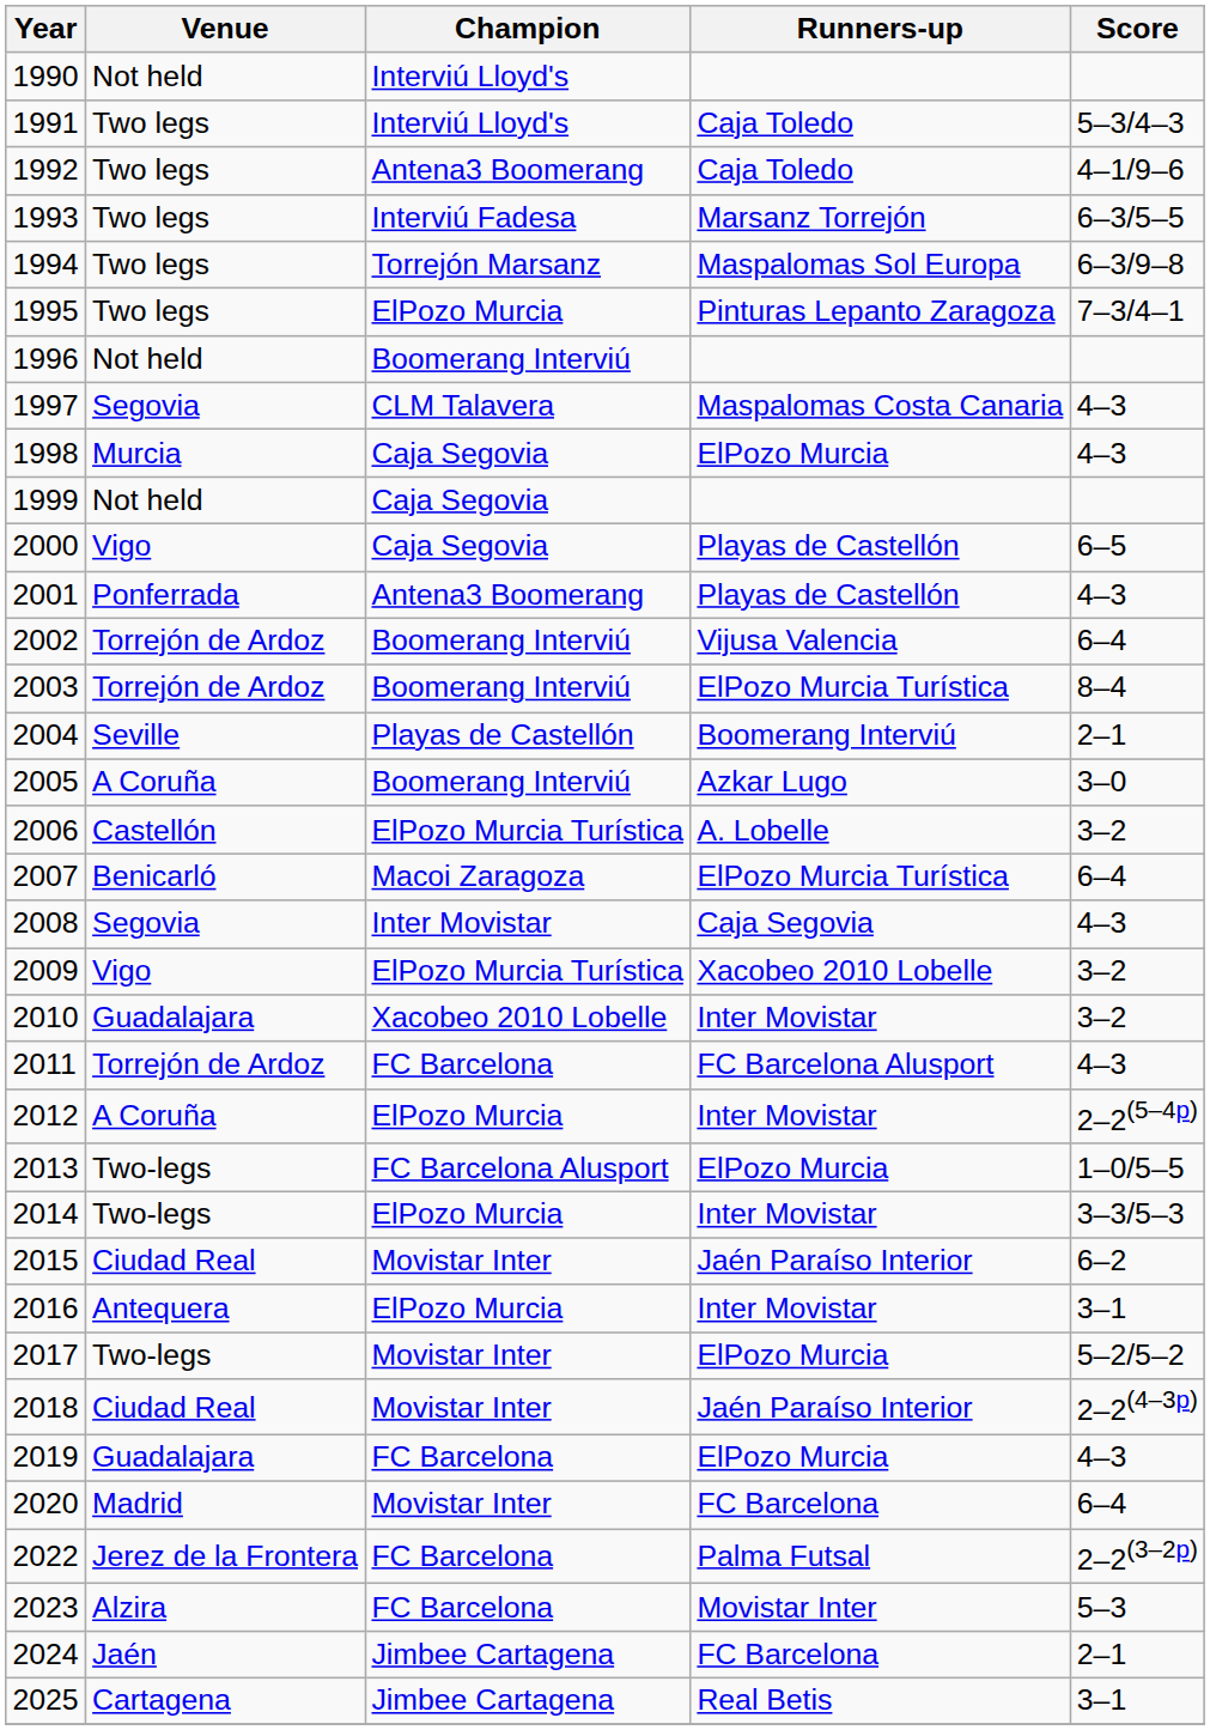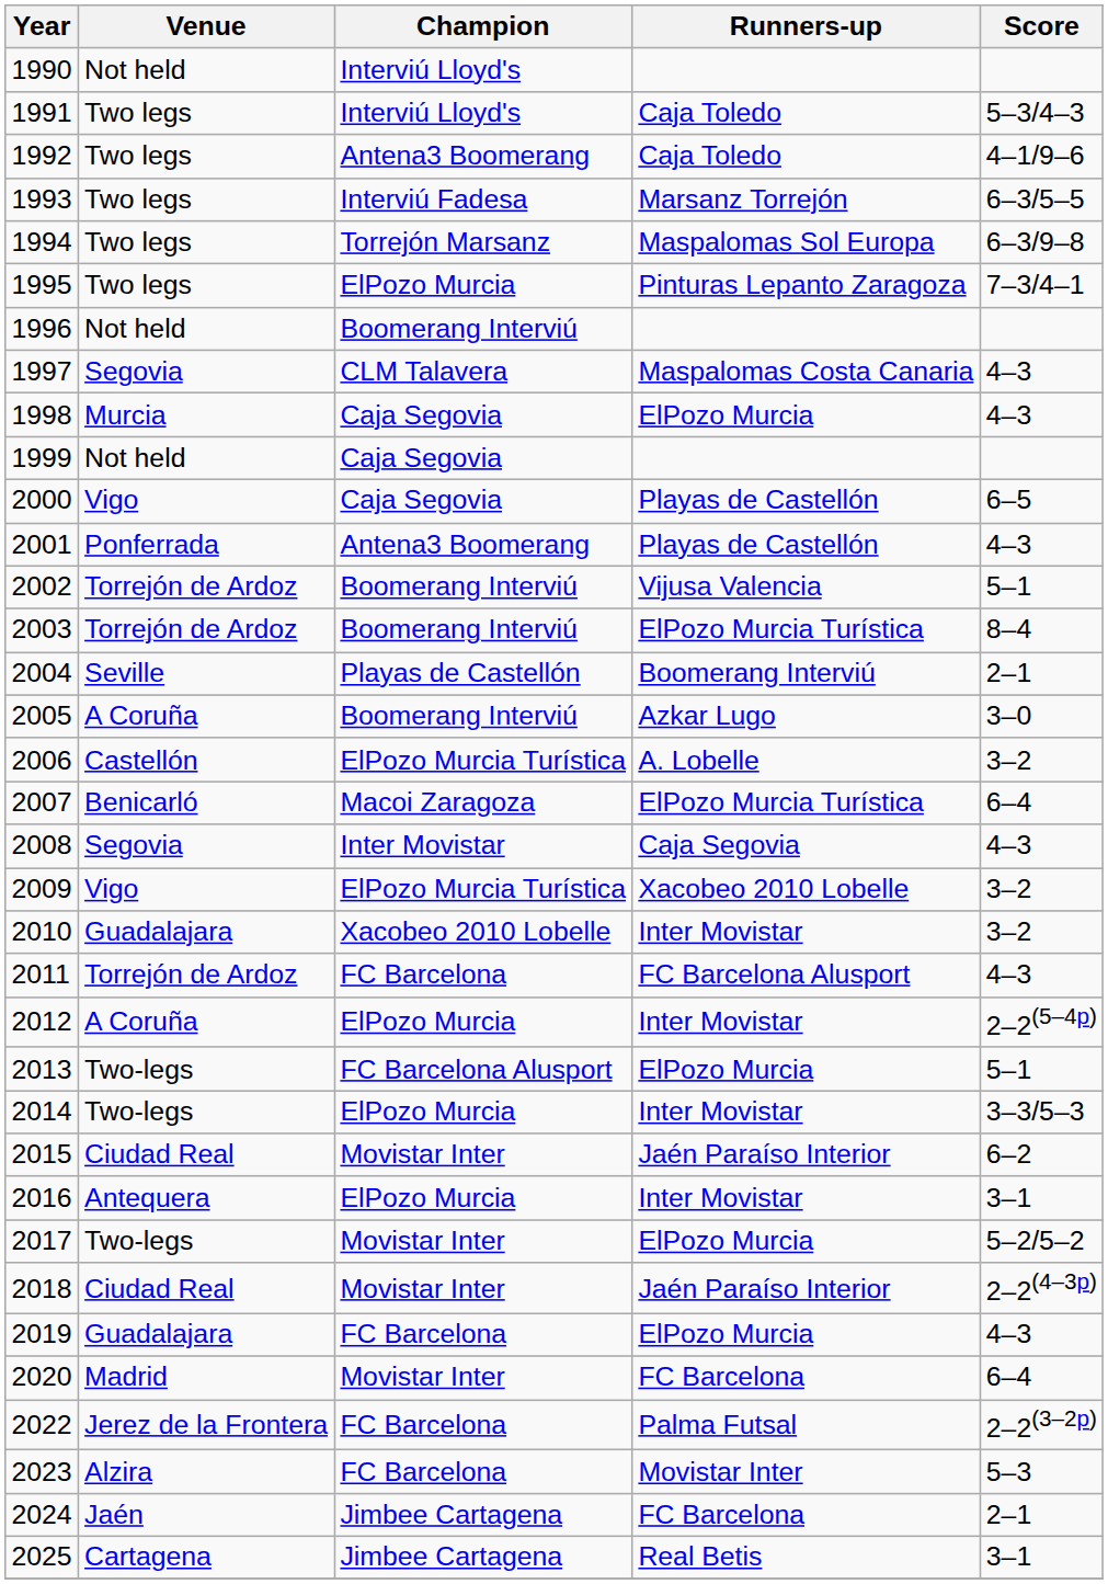2002 | Score: 6–4 -> 5–1
2013 | Score: 1–0/5–5 -> 5–1
